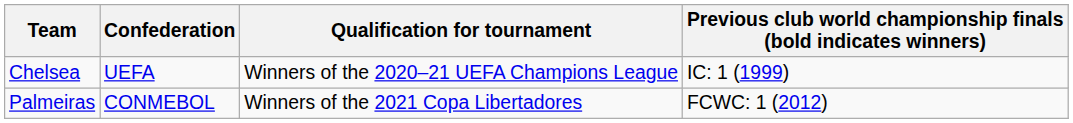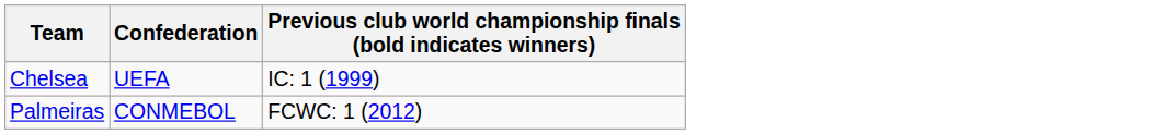- column: Qualification for tournament | Winners of the 2020–21 UEFA Champions League | Winners of the 2021 Copa Libertadores
